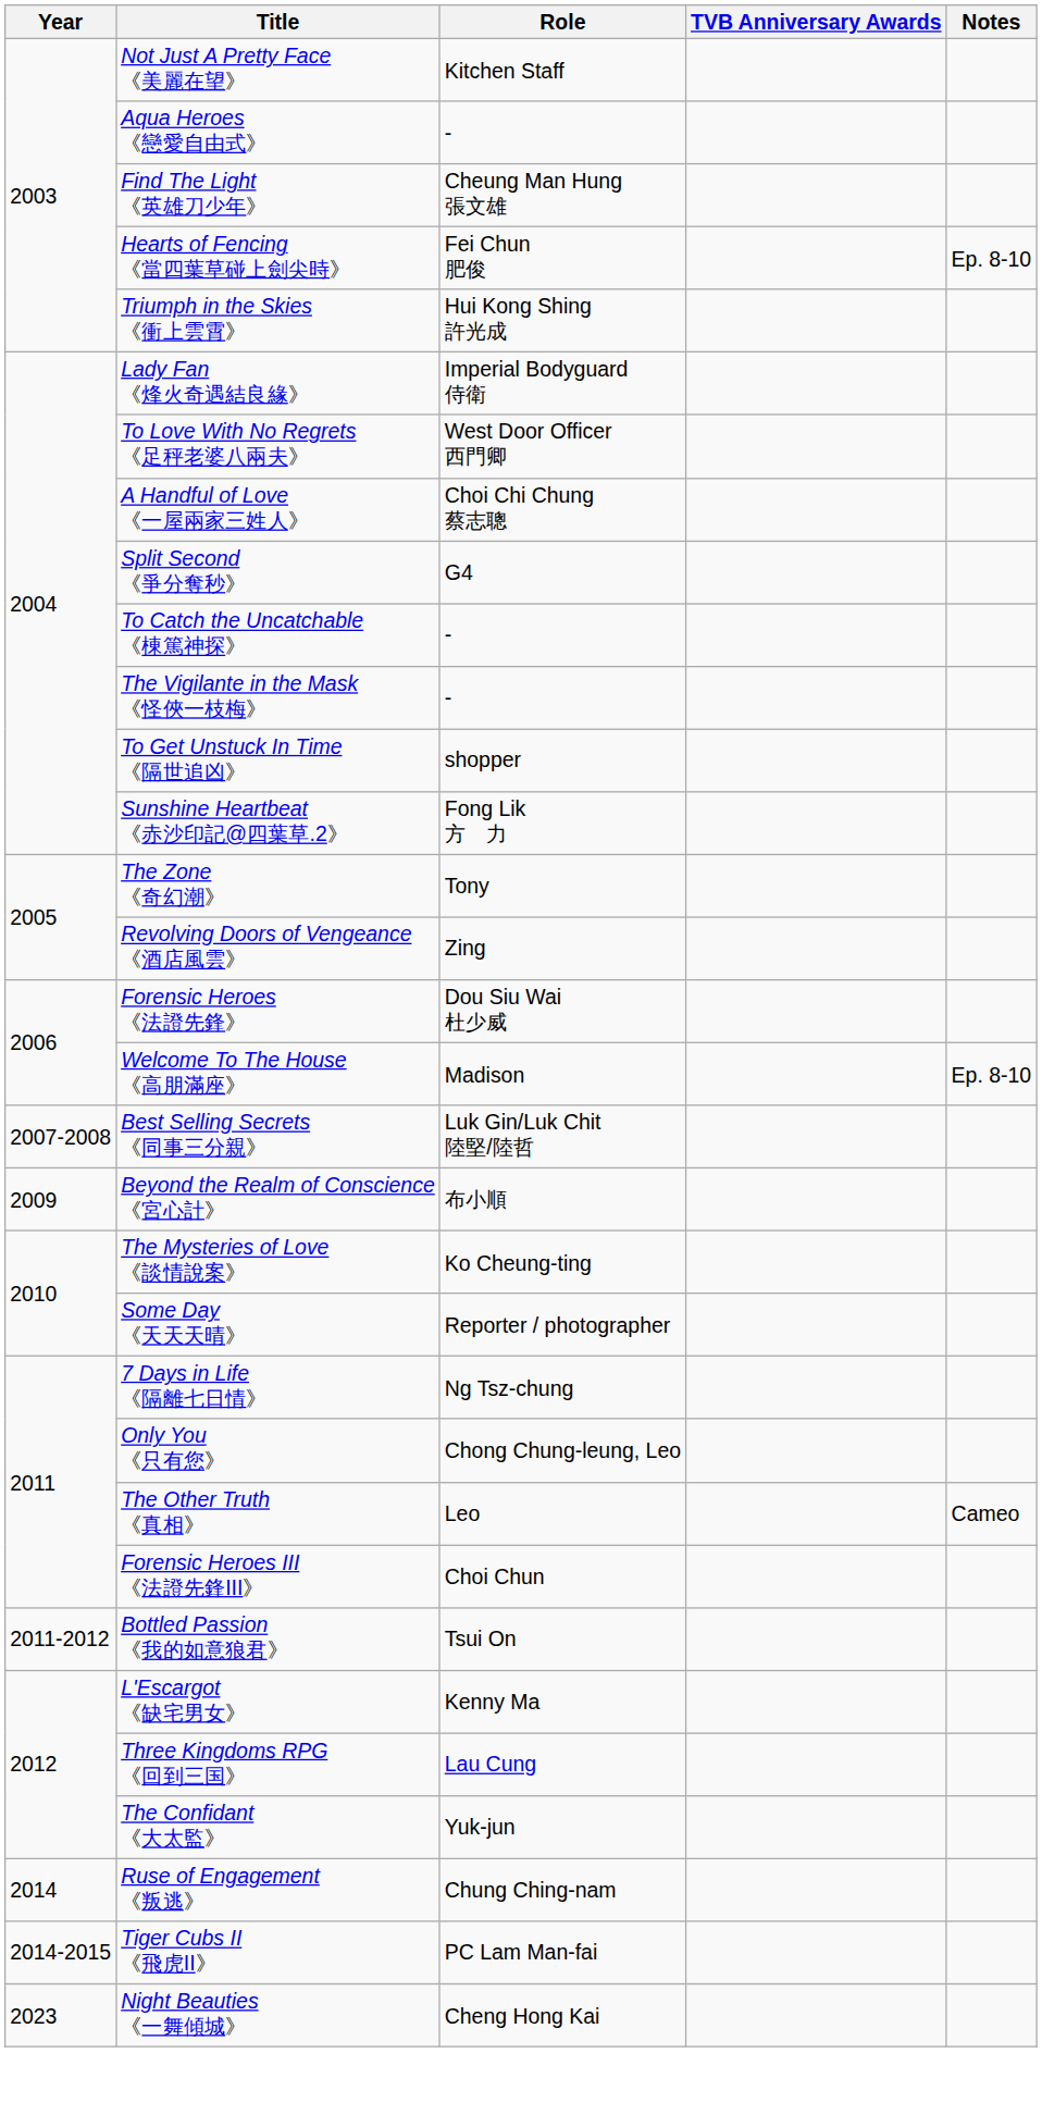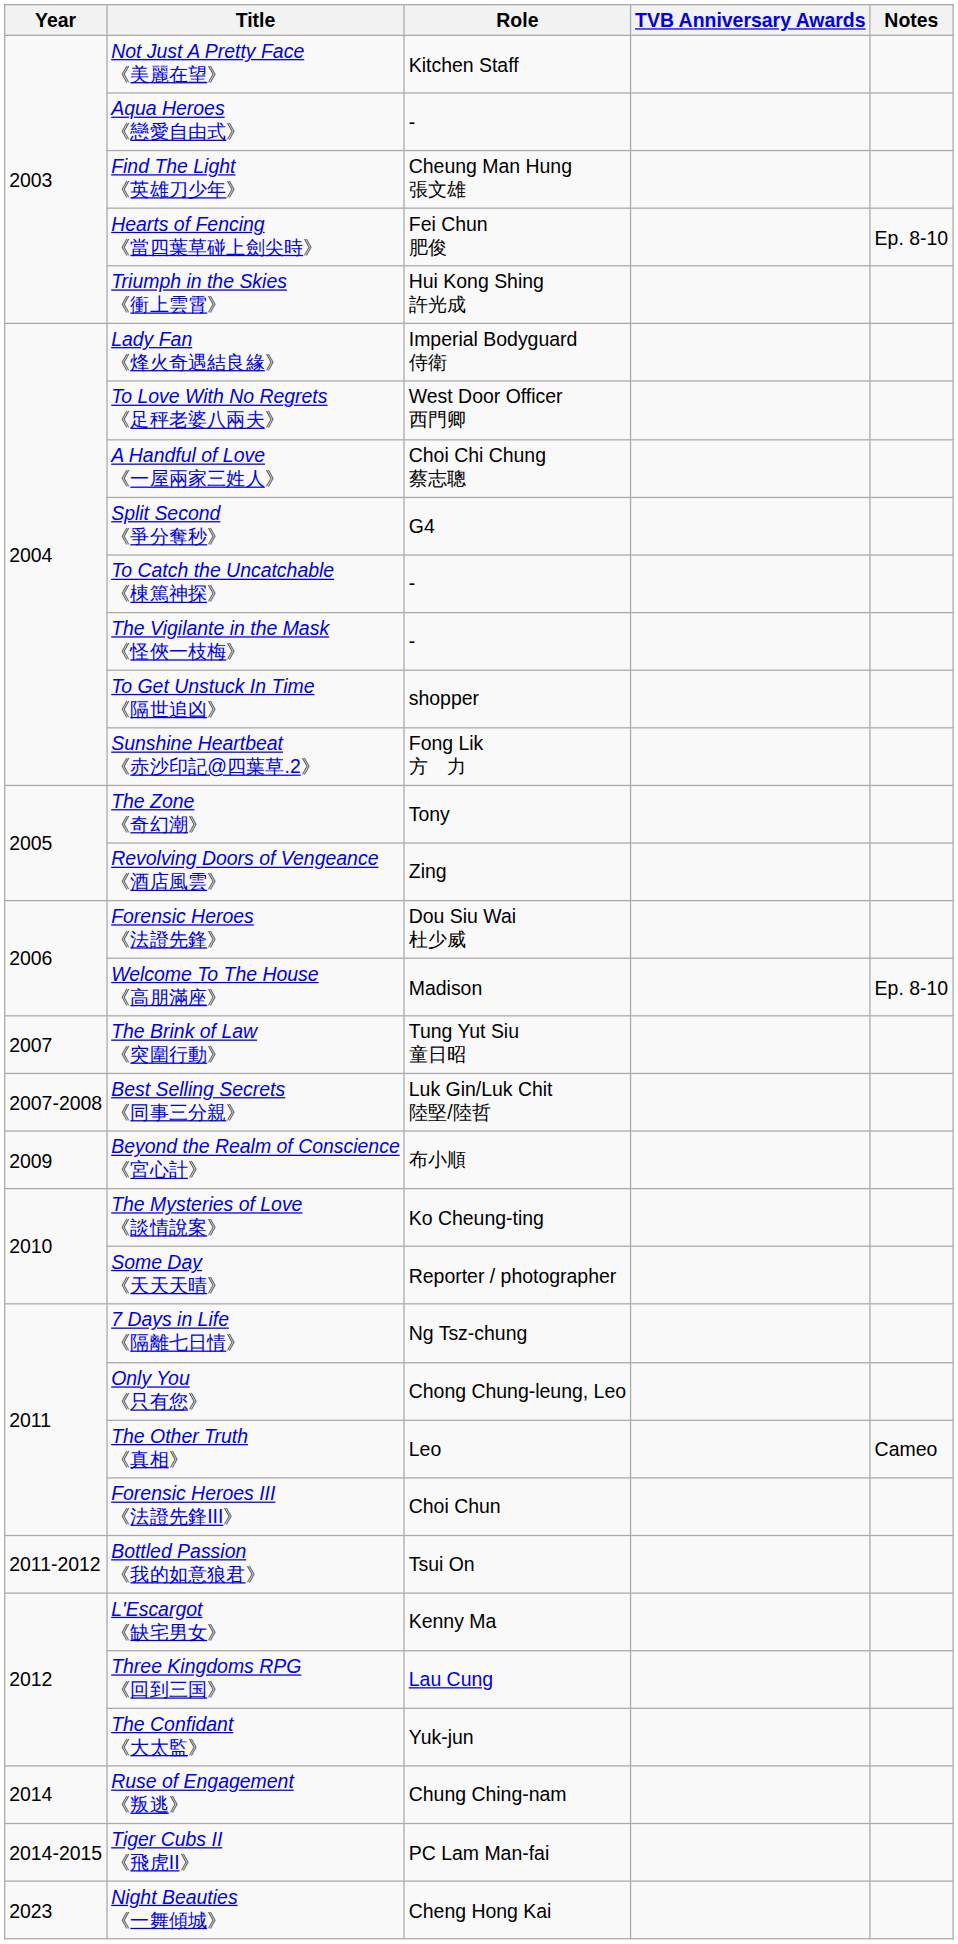+ row: 2007 | The Brink of Law 《突圍行動》 | Tung Yut Siu 童日昭
